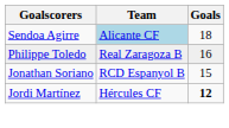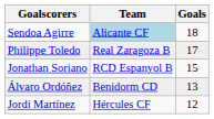Philippe Toledo | Goals: 16 -> 17
+ row: Álvaro Ordóñez | Benidorm CD | 13
Jordi Martínez | Goals: bold -> normal
